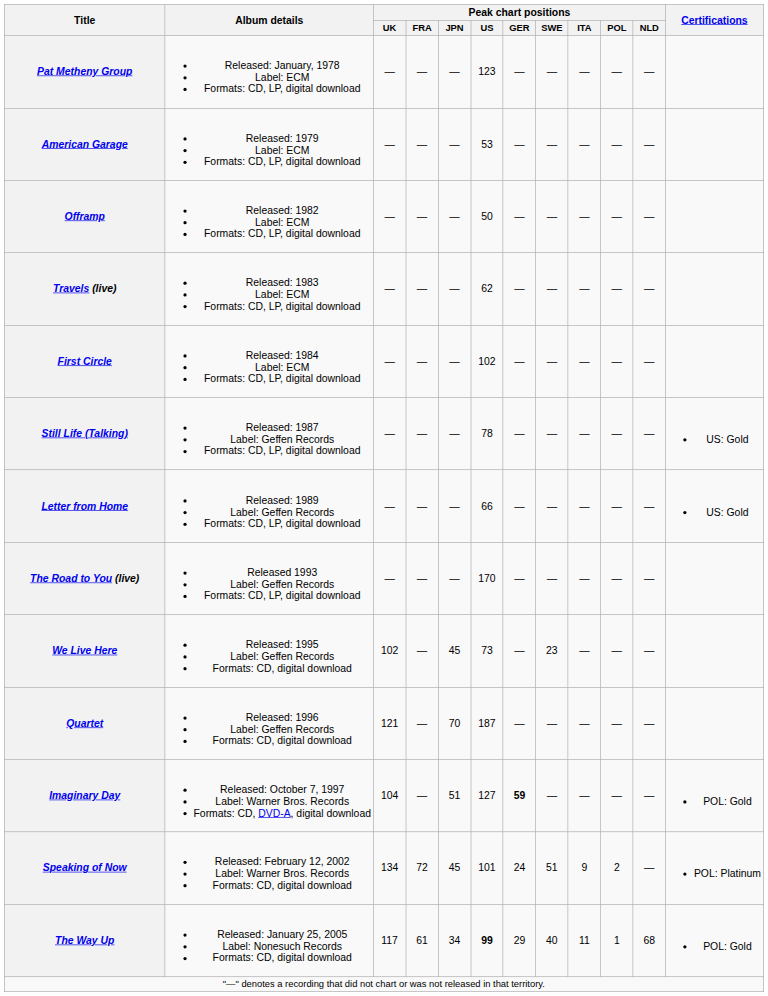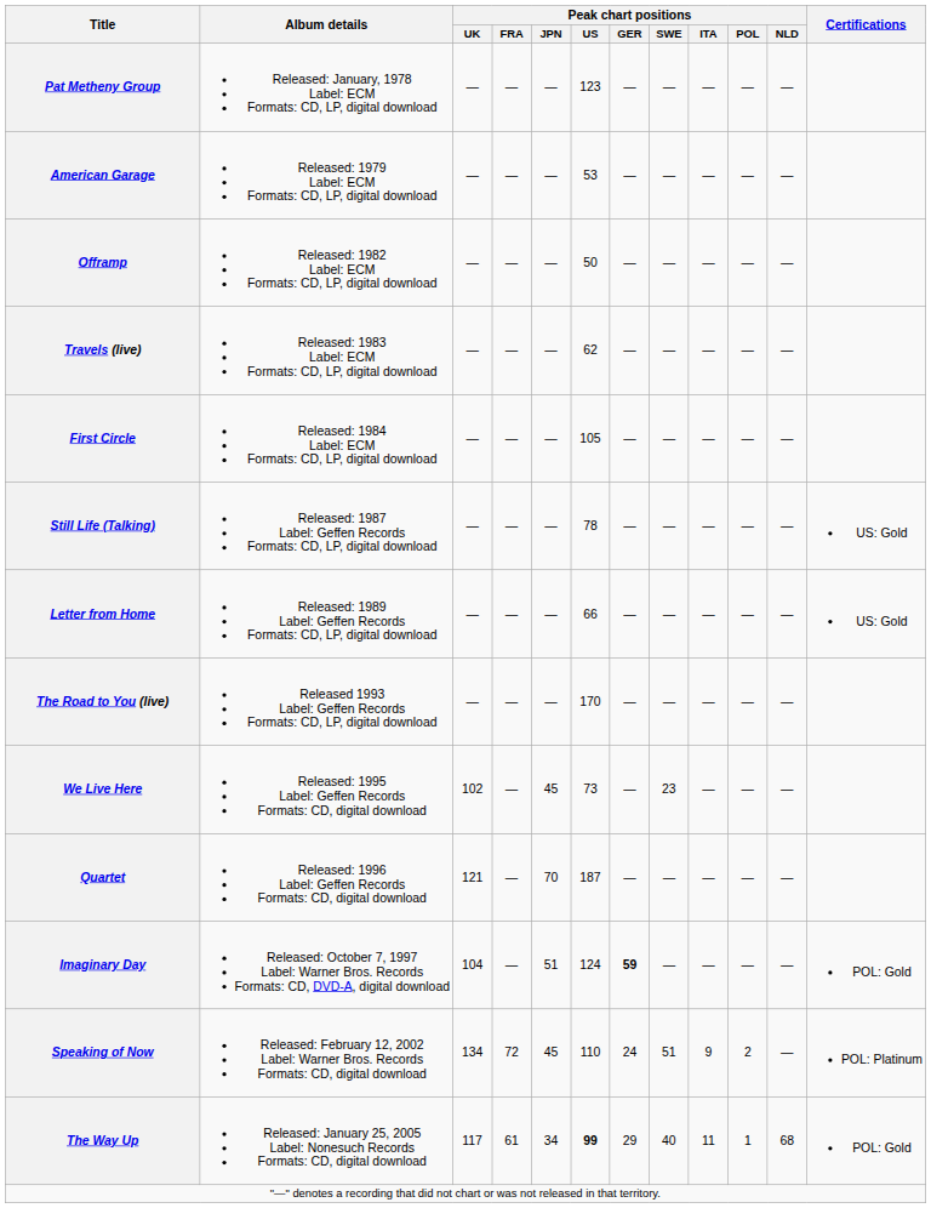First Circle | Peak chart positions / US: 102 -> 105
Imaginary Day | Peak chart positions / US: 127 -> 124
Speaking of Now | Peak chart positions / US: 101 -> 110
